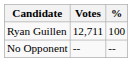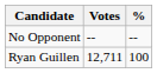rows swapped: Ryan Guillen <-> No Opponent
